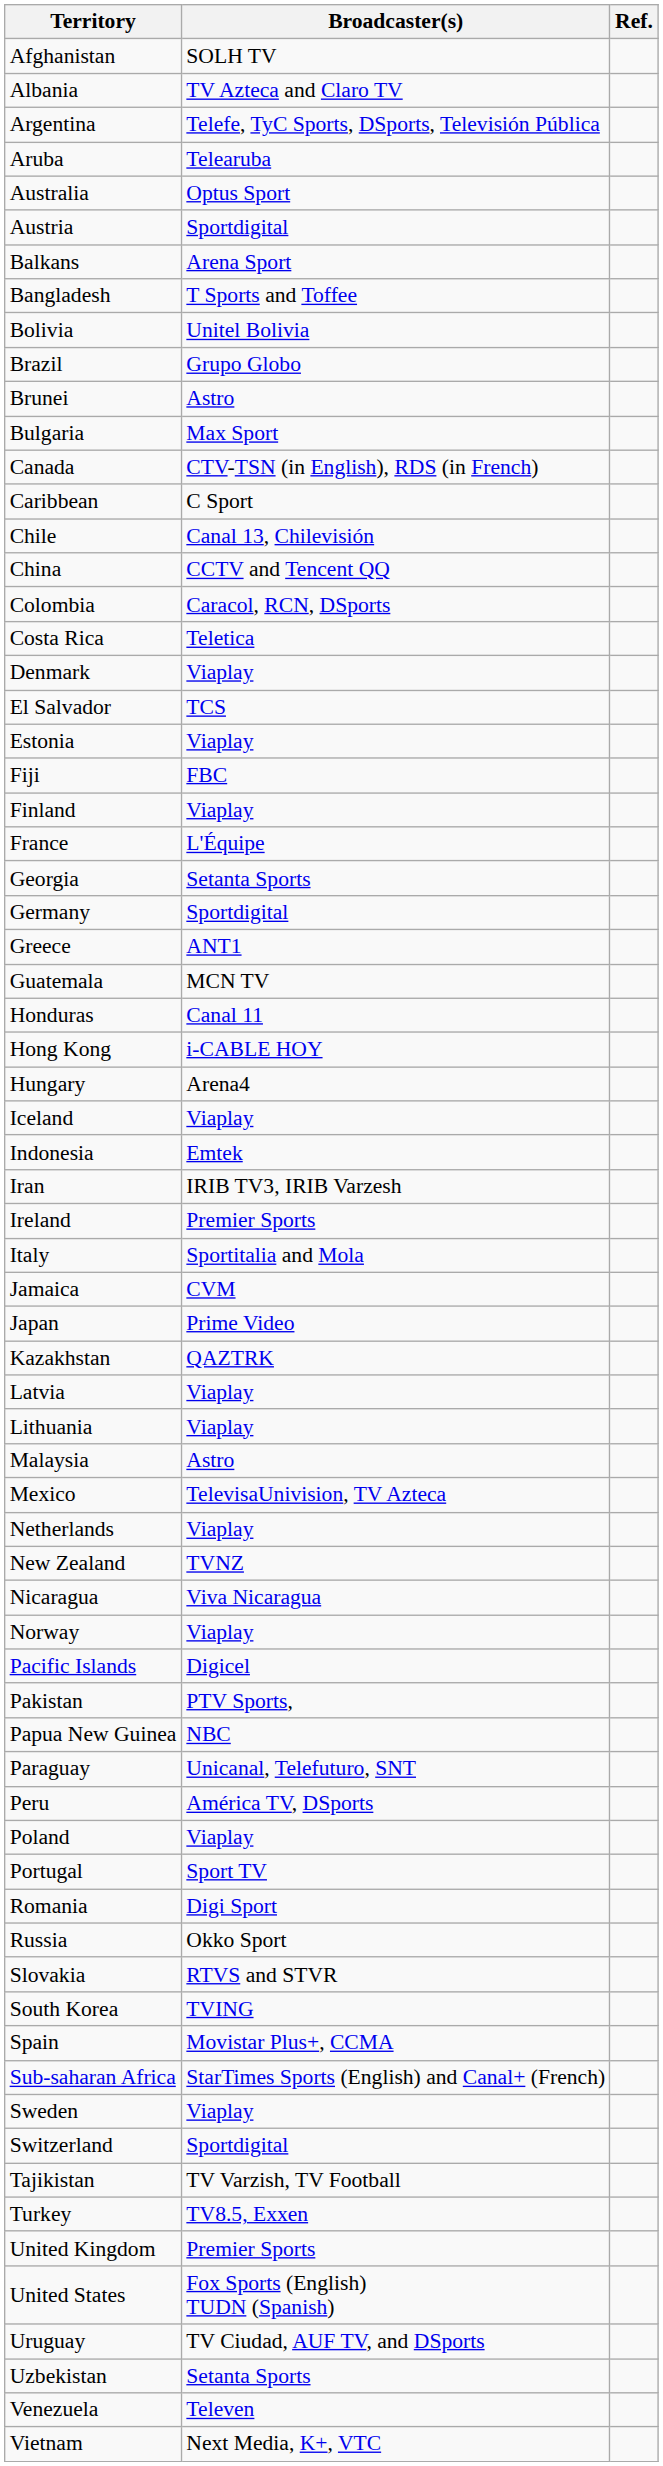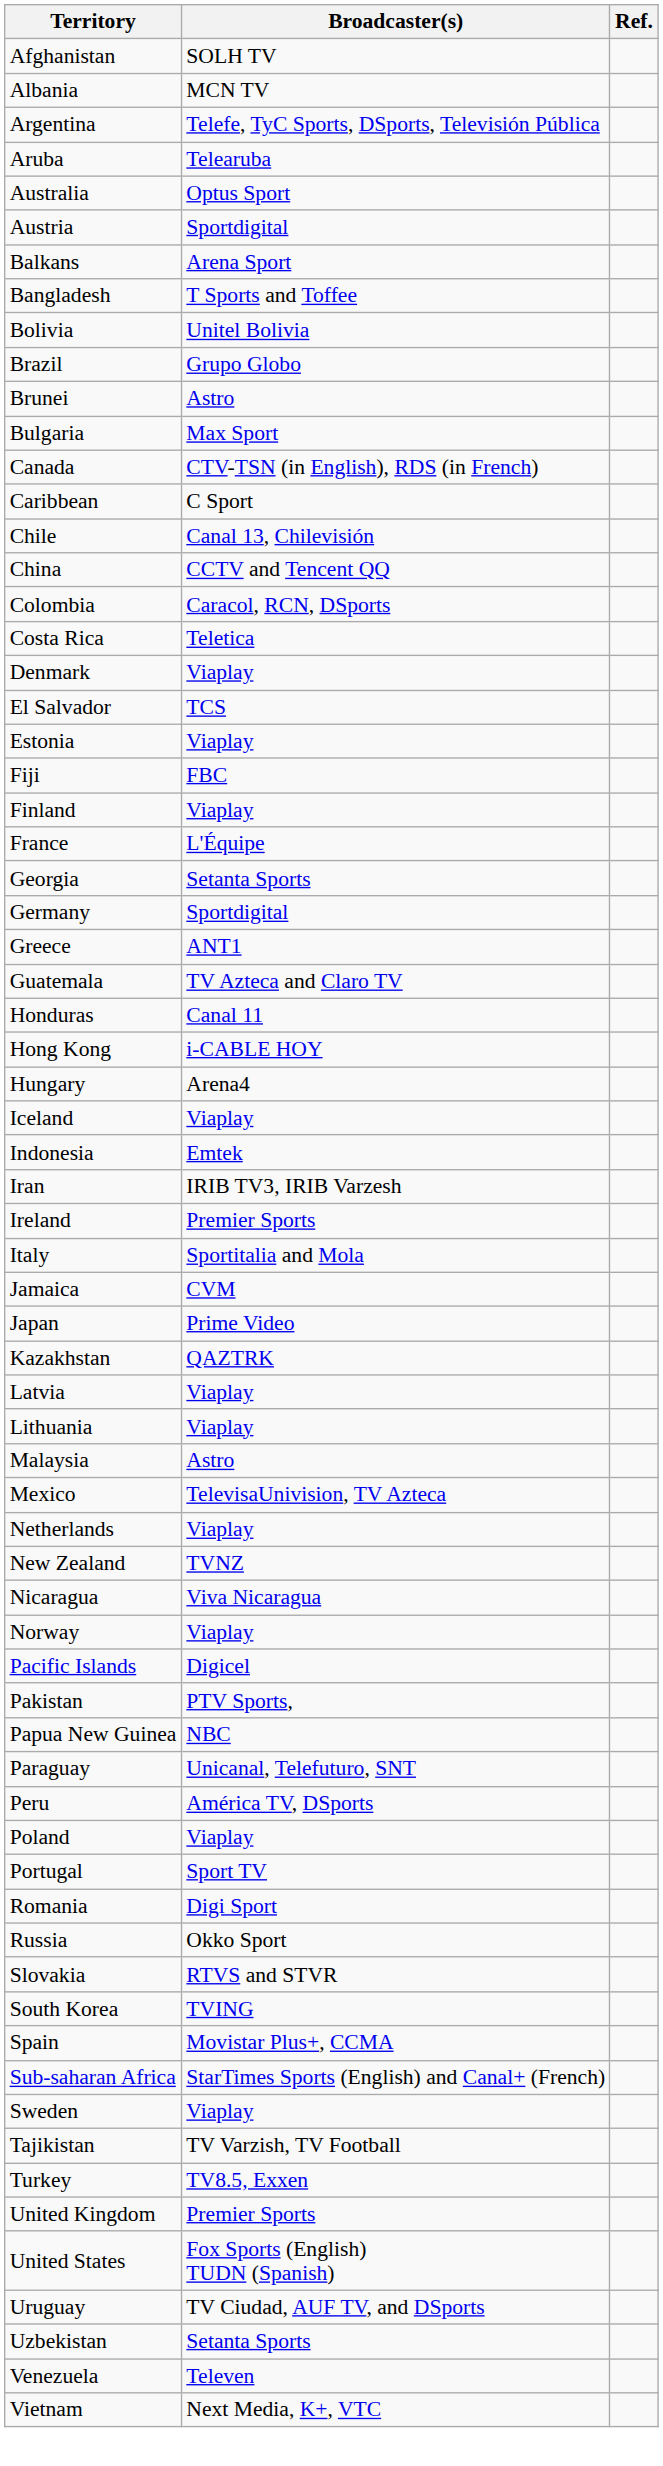Albania | Broadcaster(s): TV Azteca and Claro TV -> MCN TV
Guatemala | Broadcaster(s): MCN TV -> TV Azteca and Claro TV
- row: Switzerland | Sportdigital
